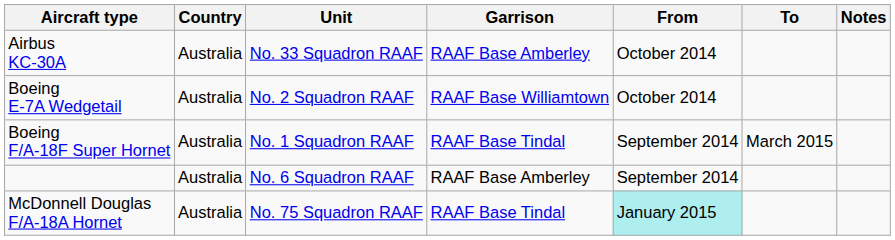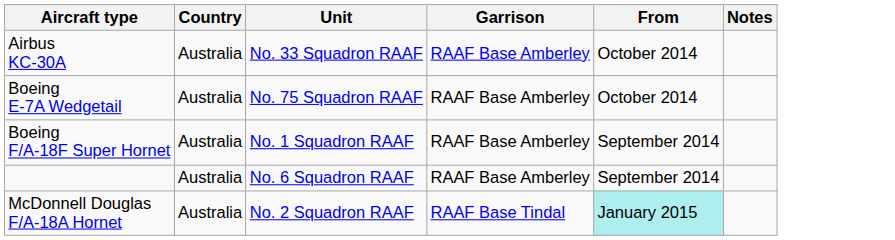- column: To | March 2015
Boeing E-7A Wedgetail | Unit: No. 2 Squadron RAAF -> No. 75 Squadron RAAF
Boeing E-7A Wedgetail | Garrison: RAAF Base Williamtown -> RAAF Base Amberley
Boeing F/A-18F Super Hornet | Garrison: RAAF Base Tindal -> RAAF Base Amberley
McDonnell Douglas F/A-18A Hornet | Unit: No. 75 Squadron RAAF -> No. 2 Squadron RAAF
